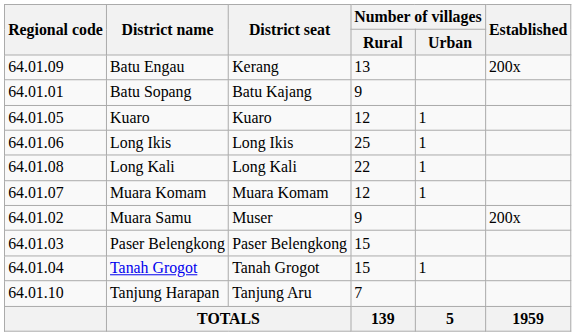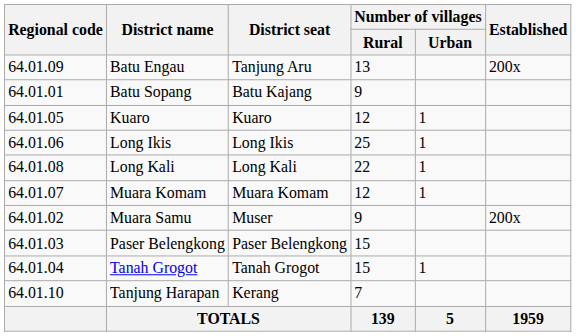Batu Engau | District seat: Kerang -> Tanjung Aru
Tanjung Harapan | District seat: Tanjung Aru -> Kerang
